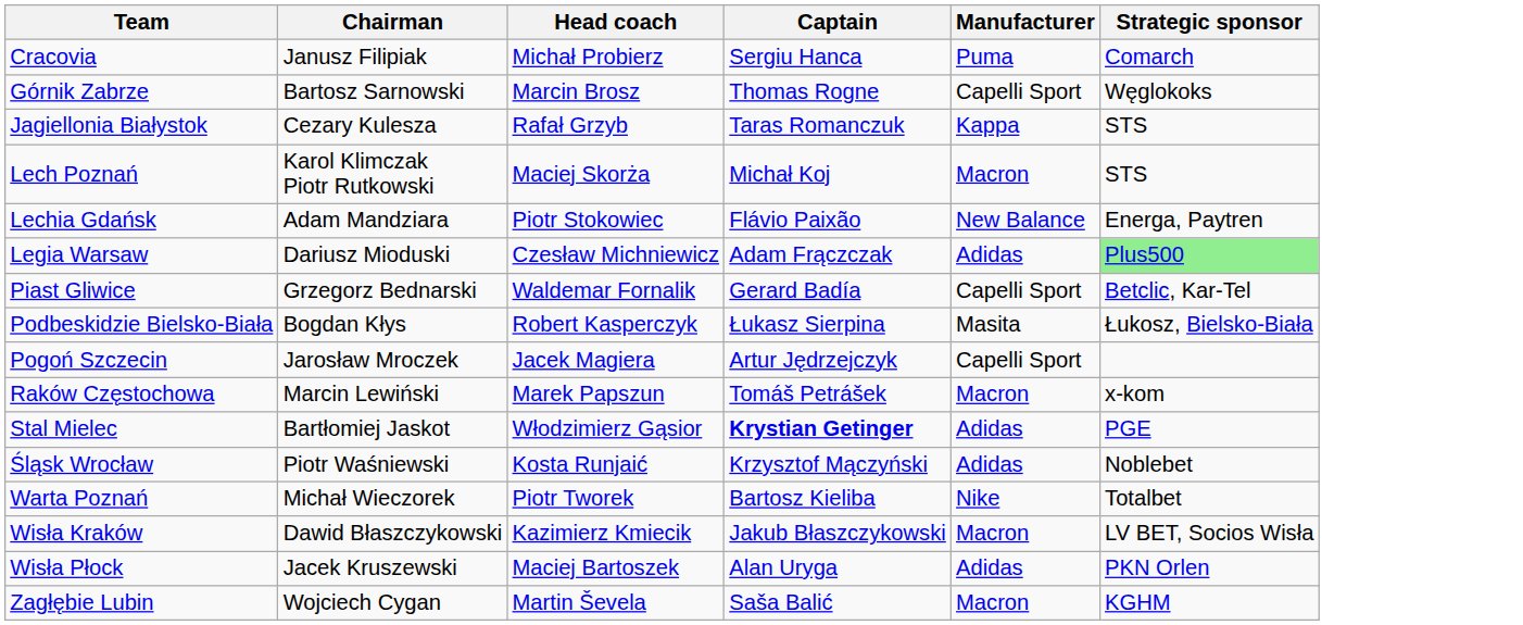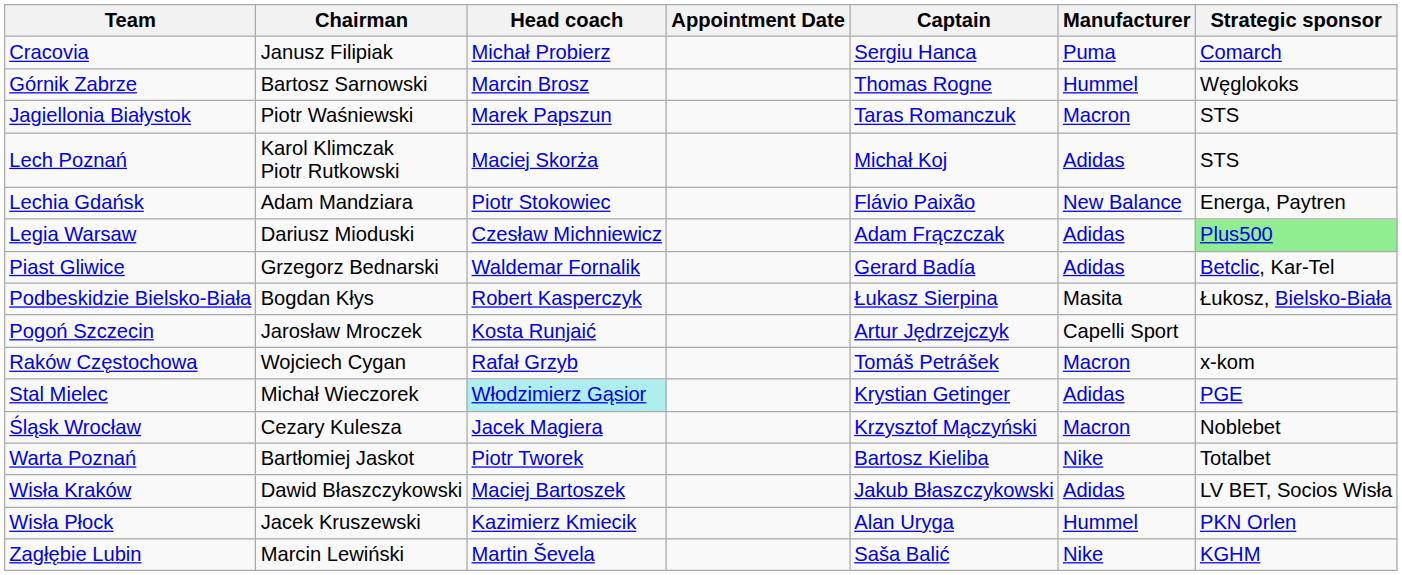+ column: Appointment Date
Górnik Zabrze | Manufacturer: Capelli Sport -> Hummel
Jagiellonia Białystok | Chairman: Cezary Kulesza -> Piotr Waśniewski
Jagiellonia Białystok | Head coach: Rafał Grzyb -> Marek Papszun
Jagiellonia Białystok | Manufacturer: Kappa -> Macron
Lech Poznań | Manufacturer: Macron -> Adidas
Piast Gliwice | Manufacturer: Capelli Sport -> Adidas
Pogoń Szczecin | Head coach: Jacek Magiera -> Kosta Runjaić
Raków Częstochowa | Chairman: Marcin Lewiński -> Wojciech Cygan
Raków Częstochowa | Head coach: Marek Papszun -> Rafał Grzyb
Stal Mielec | Chairman: Bartłomiej Jaskot -> Michał Wieczorek
Stal Mielec | Head coach: no background -> paleturquoise background
Stal Mielec | Captain: bold -> normal
Śląsk Wrocław | Chairman: Piotr Waśniewski -> Cezary Kulesza
Śląsk Wrocław | Head coach: Kosta Runjaić -> Jacek Magiera
Śląsk Wrocław | Manufacturer: Adidas -> Macron
Warta Poznań | Chairman: Michał Wieczorek -> Bartłomiej Jaskot
Wisła Kraków | Head coach: Kazimierz Kmiecik -> Maciej Bartoszek
Wisła Kraków | Manufacturer: Macron -> Adidas
Wisła Płock | Head coach: Maciej Bartoszek -> Kazimierz Kmiecik
Wisła Płock | Manufacturer: Adidas -> Hummel
Zagłębie Lubin | Chairman: Wojciech Cygan -> Marcin Lewiński
Zagłębie Lubin | Manufacturer: Macron -> Nike
